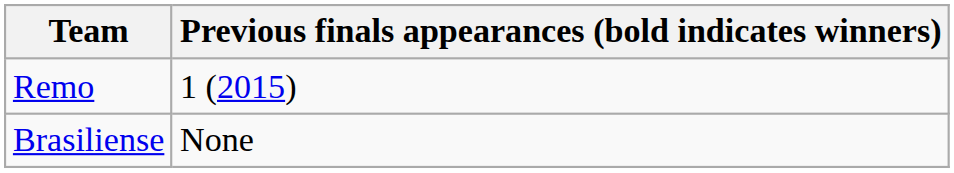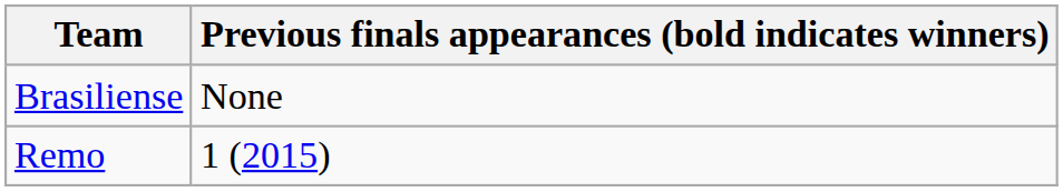rows swapped: Brasiliense <-> Remo
